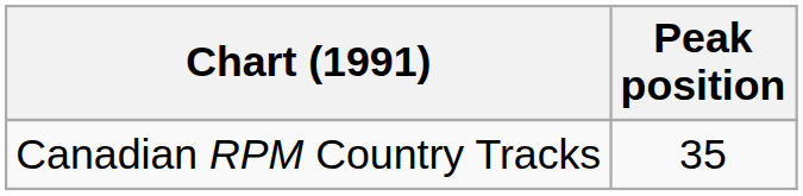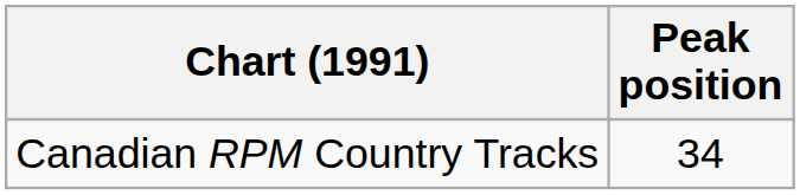Canadian RPM Country Tracks | Peak position: 35 -> 34
